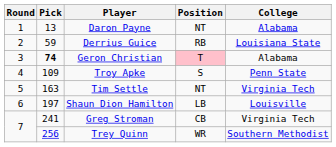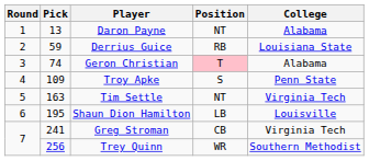Geron Christian | Pick: bold -> normal
Shaun Dion Hamilton | Pick: 197 -> 195
